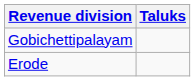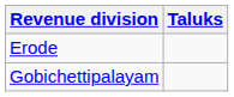rows swapped: Erode <-> Gobichettipalayam
